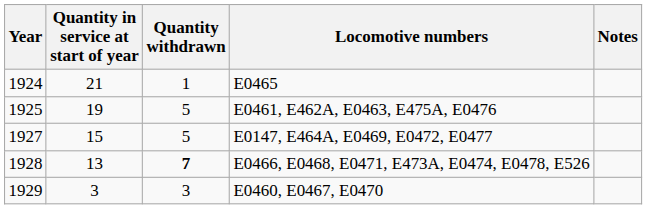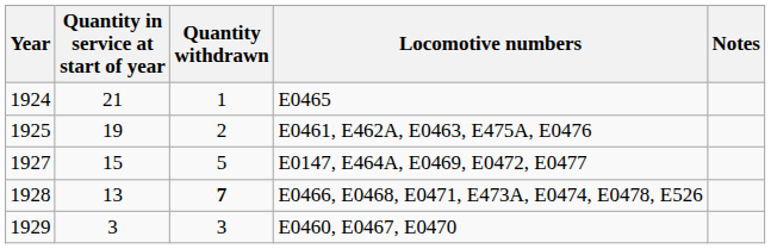E0461, E462A, E0463, E475A, E0476 | Quantity withdrawn: 5 -> 2
